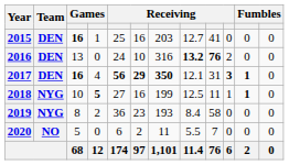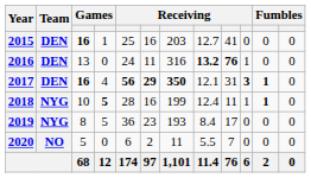2016 | column 6: 10 -> 11
2016 | column 10: 2 -> 1
2018 | column 5: 27 -> 28
2018 | column 8: 12.5 -> 12.4
2019 | column 4: 2 -> 5
2019 | column 9: 58 -> 17
